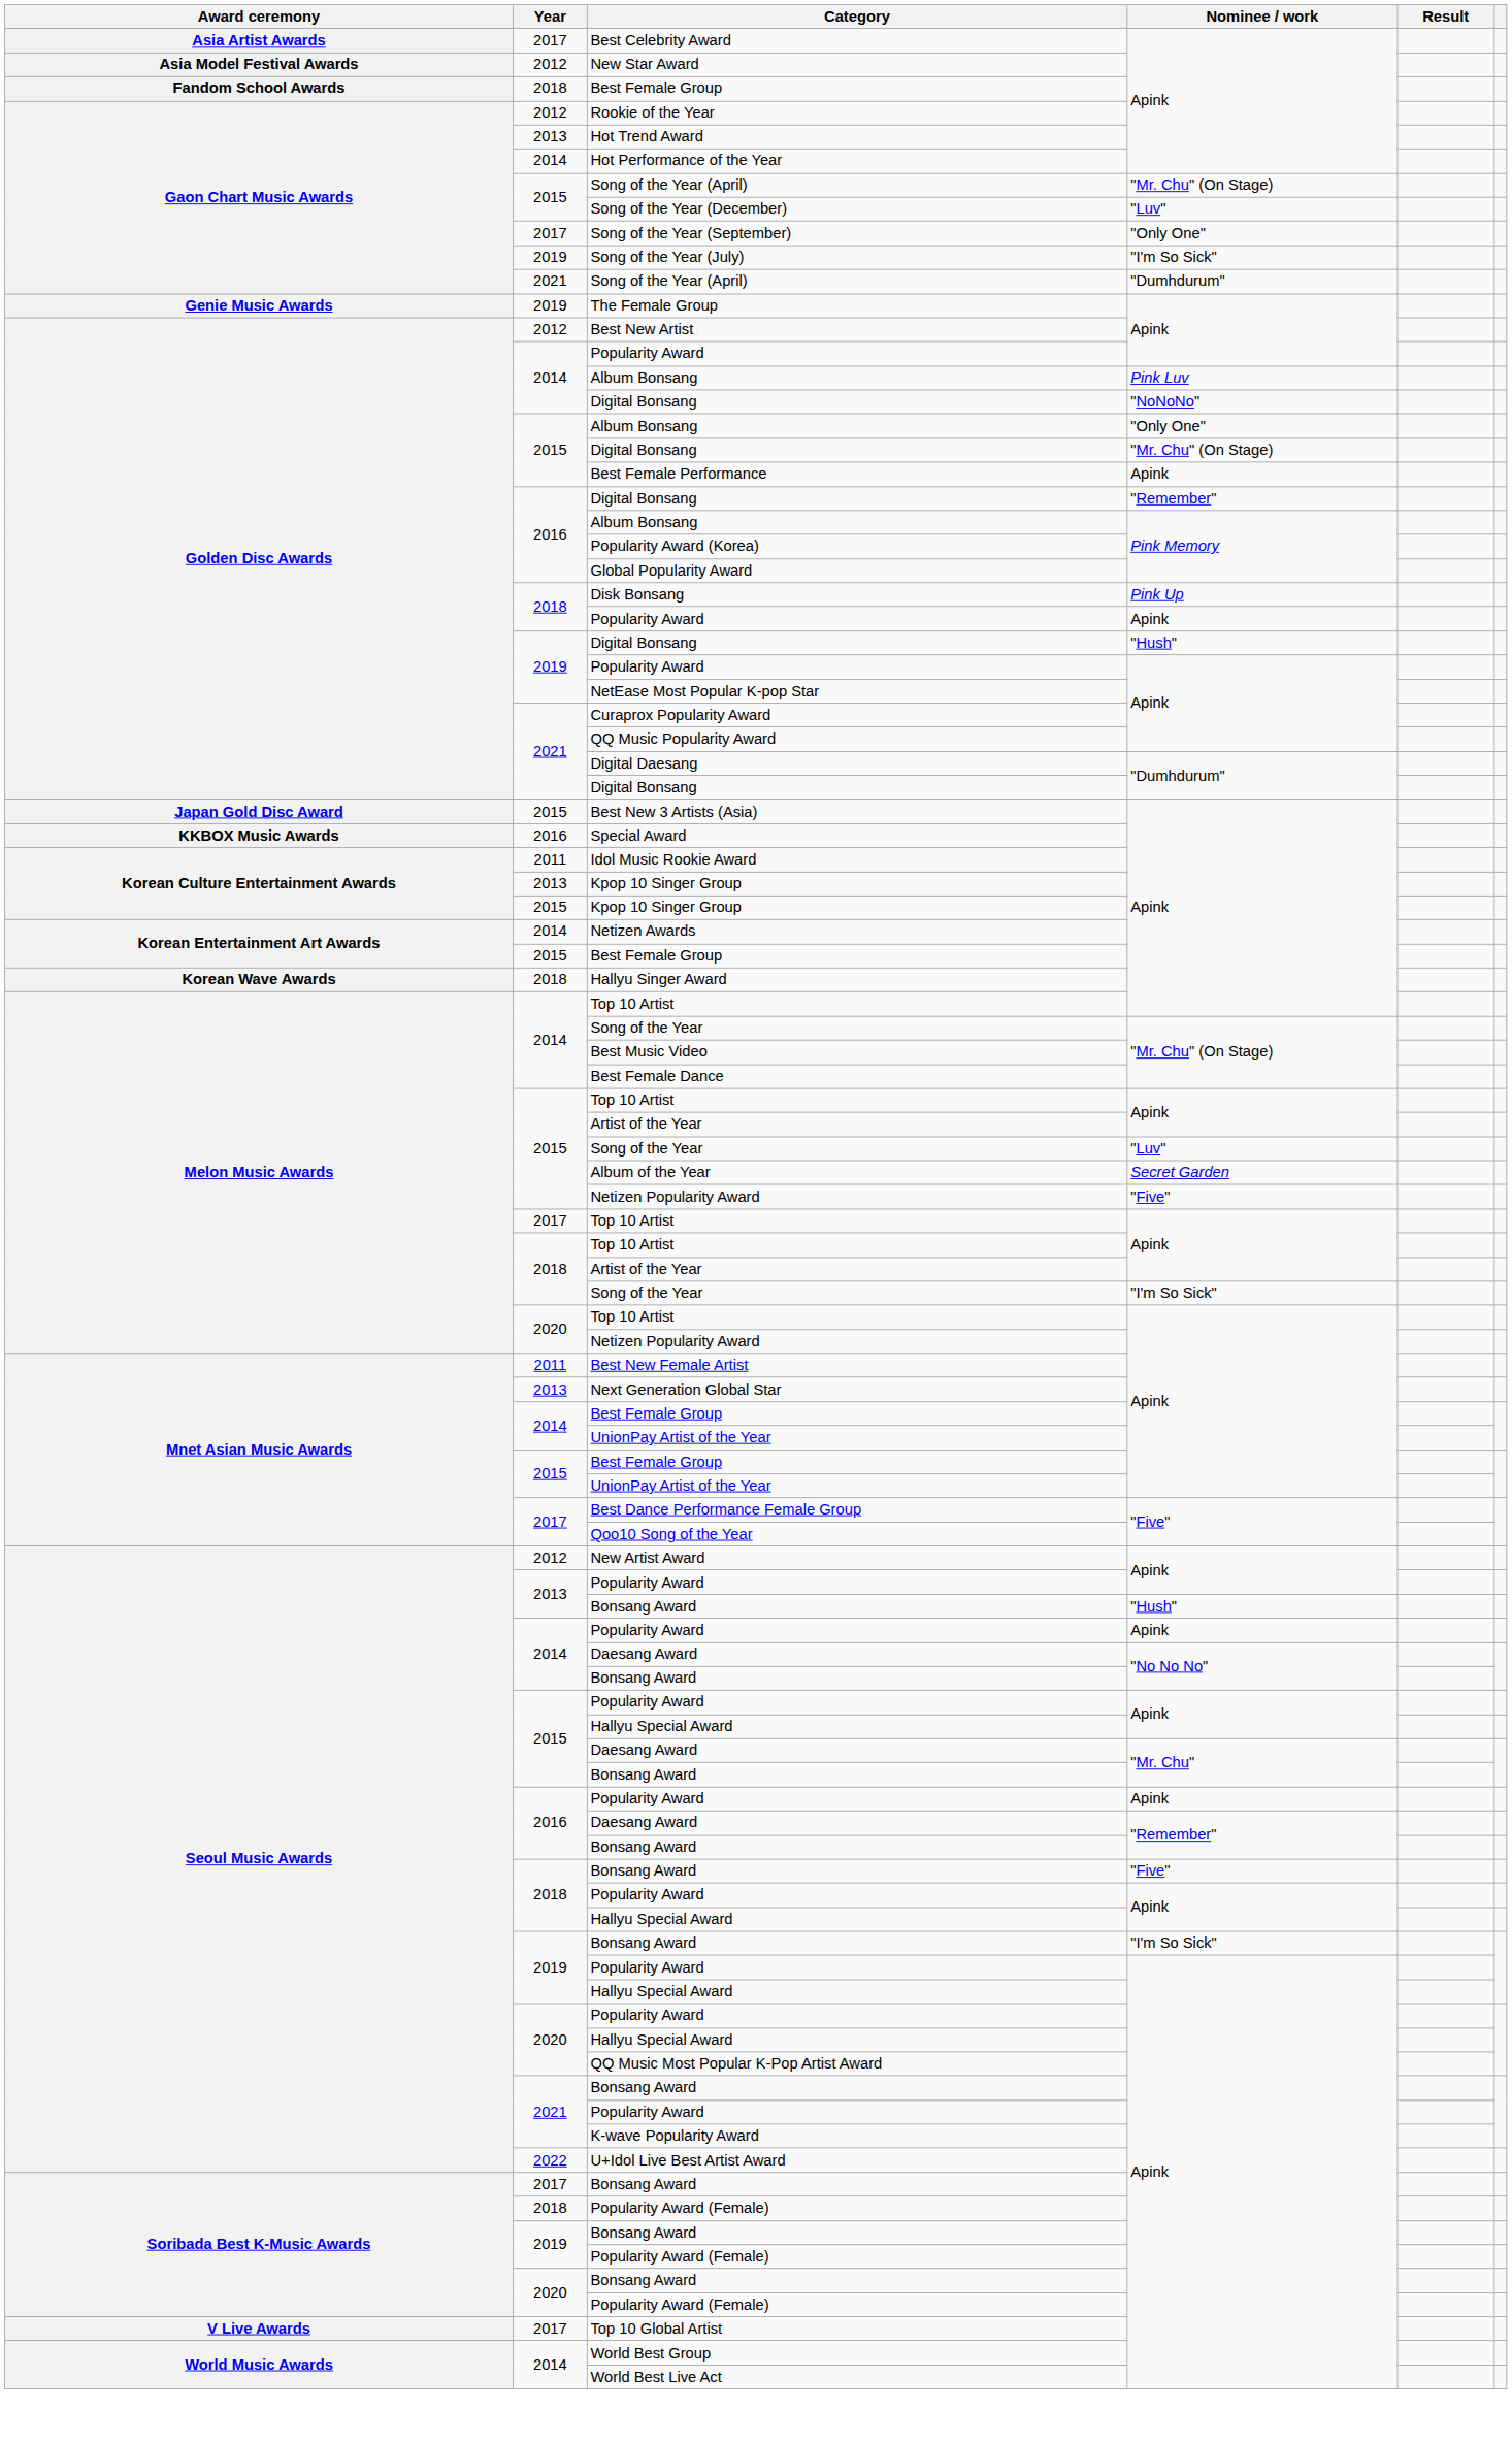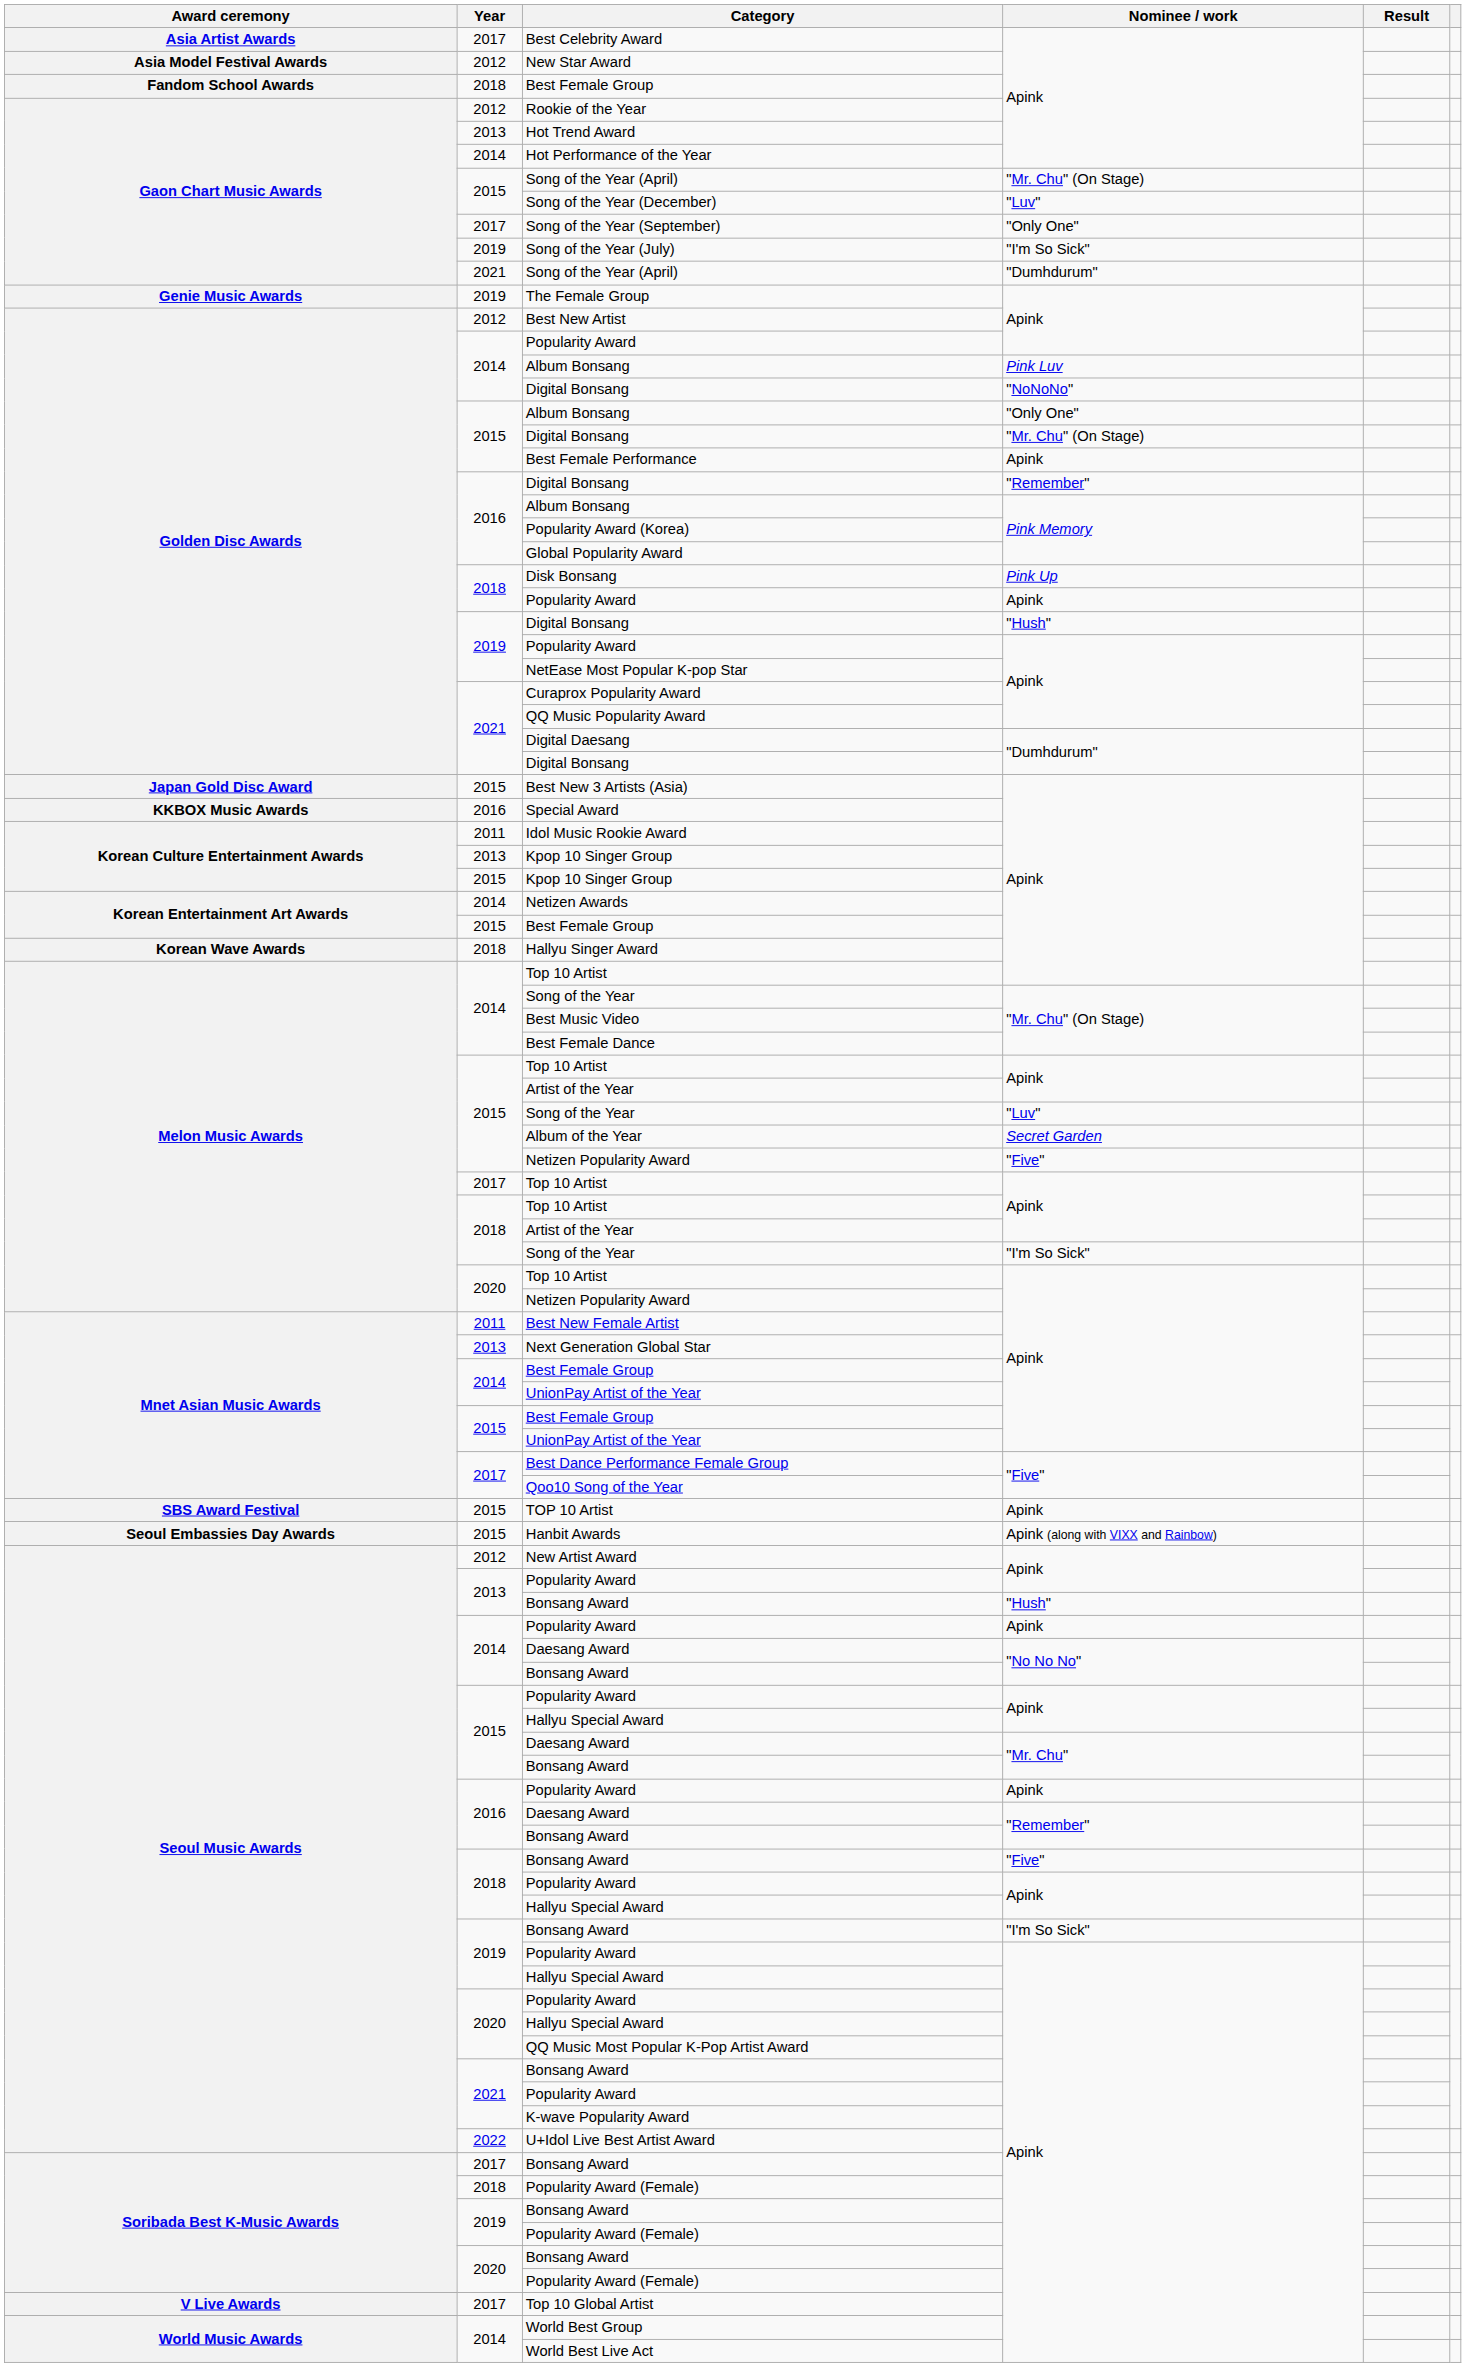+ row: SBS Award Festival | 2015 | TOP 10 Artist | Apink
+ row: Seoul Embassies Day Awards | 2015 | Hanbit Awards | Apink (along with VIXX and Rainbow)
